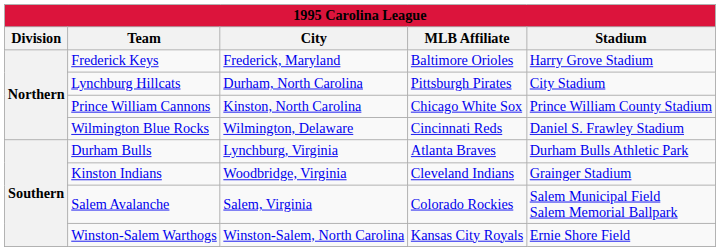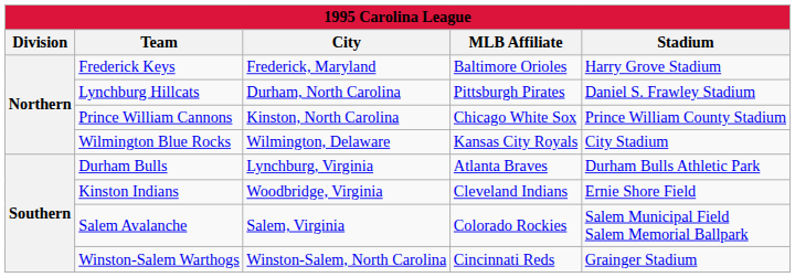Lynchburg Hillcats | Stadium: City Stadium -> Daniel S. Frawley Stadium
Wilmington Blue Rocks | MLB Affiliate: Cincinnati Reds -> Kansas City Royals
Wilmington Blue Rocks | Stadium: Daniel S. Frawley Stadium -> City Stadium
Kinston Indians | Stadium: Grainger Stadium -> Ernie Shore Field
Winston-Salem Warthogs | MLB Affiliate: Kansas City Royals -> Cincinnati Reds
Winston-Salem Warthogs | Stadium: Ernie Shore Field -> Grainger Stadium
